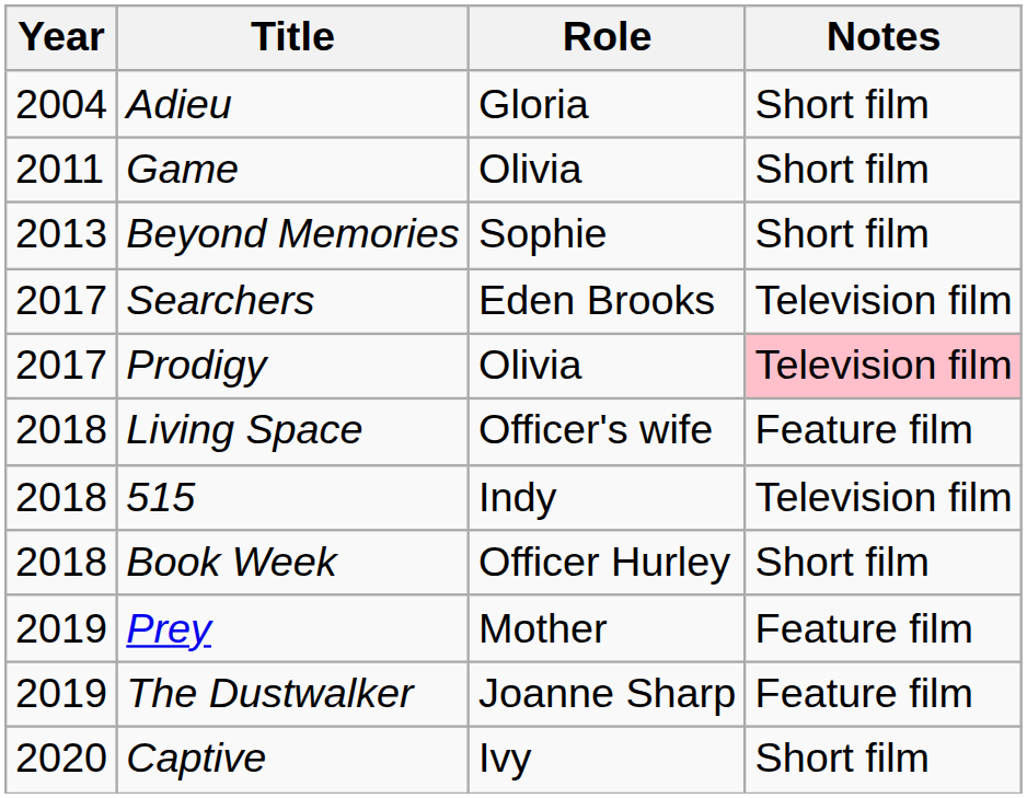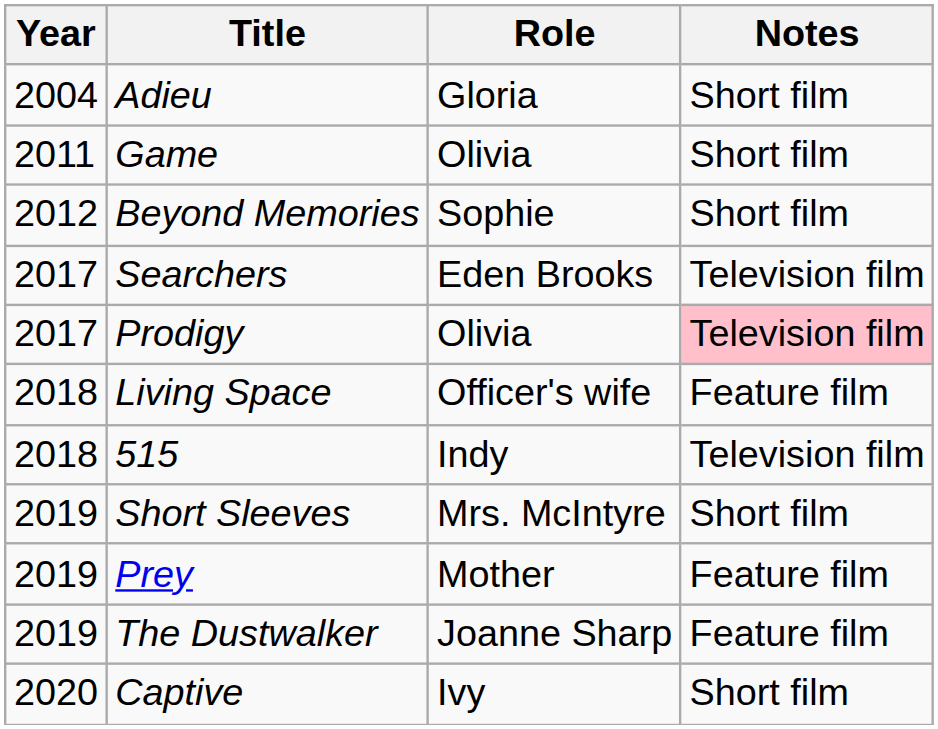Beyond Memories | Year: 2013 -> 2012
- row: 2018 | Book Week | Officer Hurley | Short film
+ row: 2019 | Short Sleeves | Mrs. McIntyre | Short film
